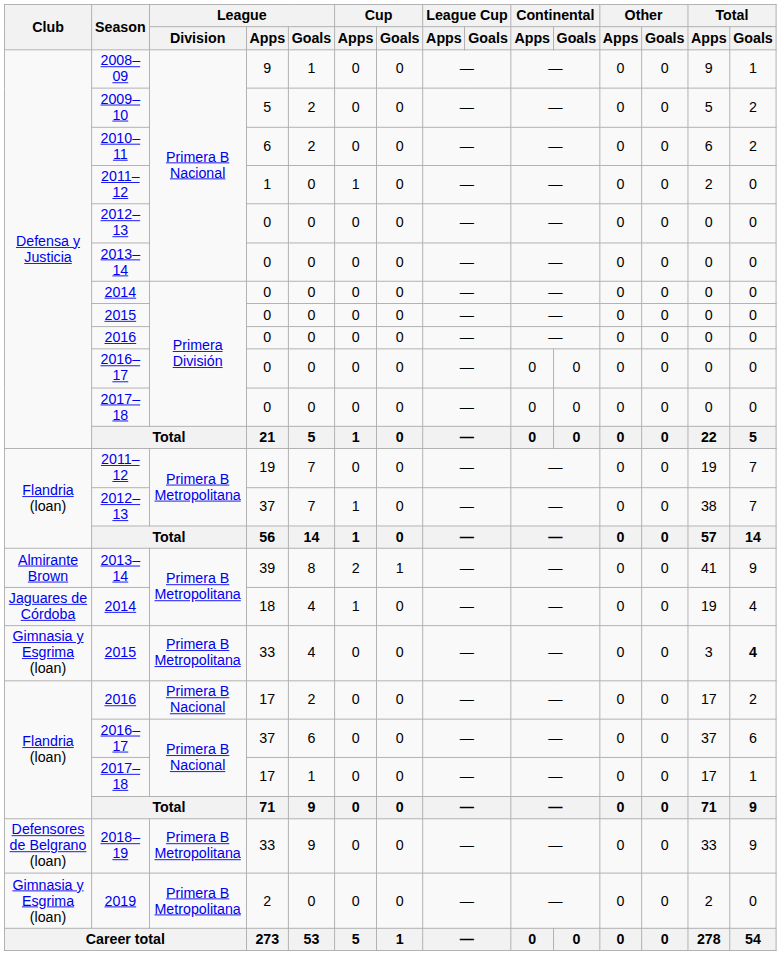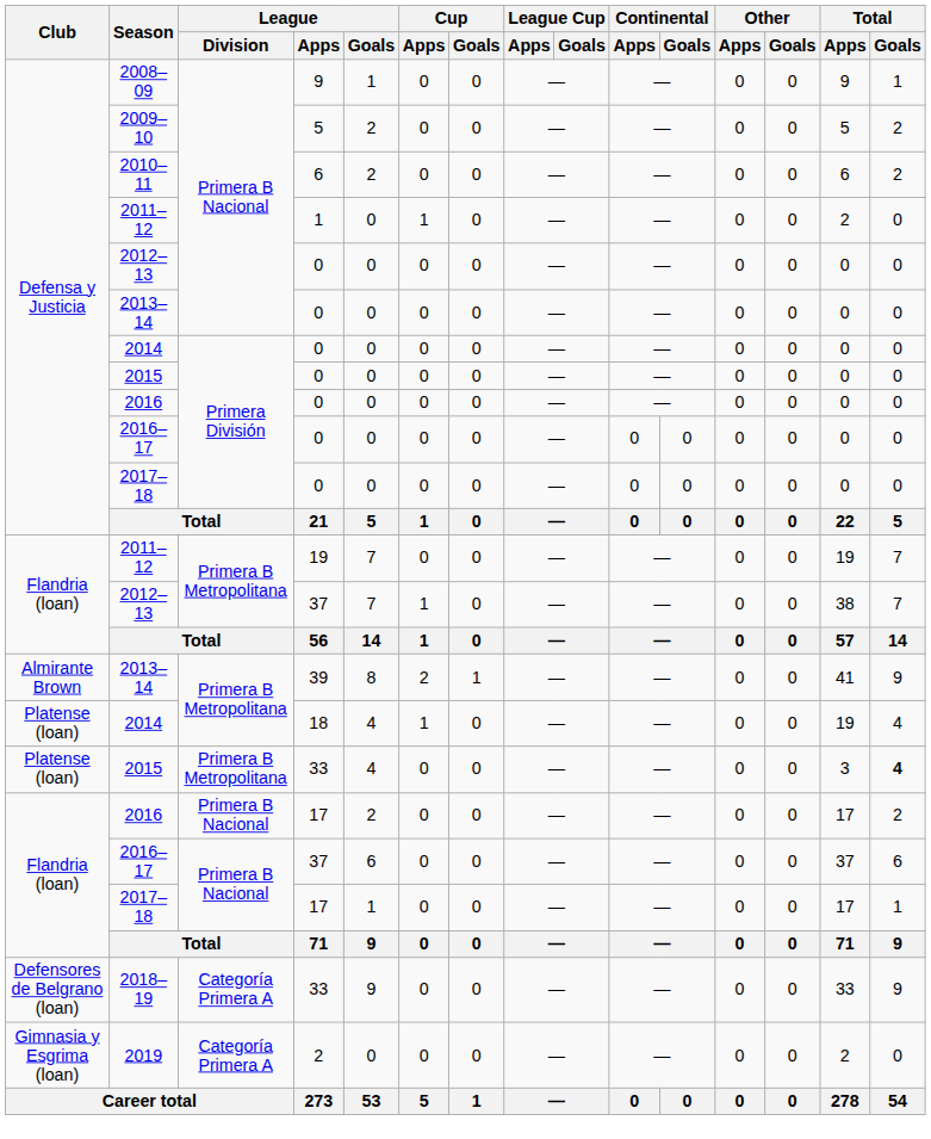2014 / 18 | Club: Jaguares de Córdoba -> Platense (loan)
2015 / 33 | Club: Gimnasia y Esgrima (loan) -> Platense (loan)
2018–19 | League / Division: Primera B Metropolitana -> Categoría Primera A
2019 | League / Division: Primera B Metropolitana -> Categoría Primera A
